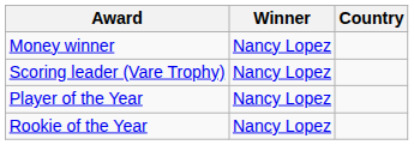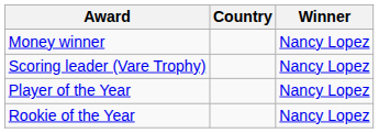columns swapped: Winner <-> Country
